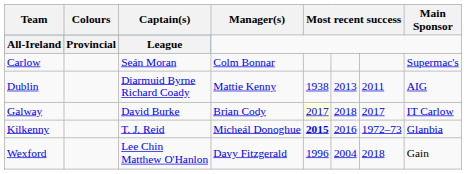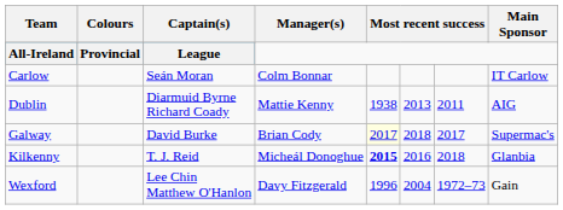Carlow | Main Sponsor: Supermac's -> IT Carlow
Galway | Main Sponsor: IT Carlow -> Supermac's
Kilkenny | column 7: 1972–73 -> 2018
Wexford | column 7: 2018 -> 1972–73
